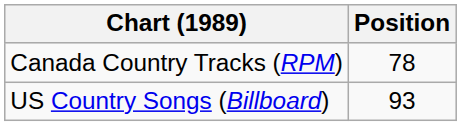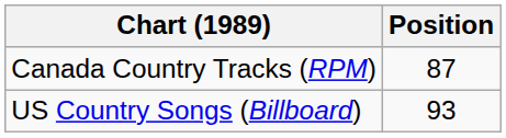Canada Country Tracks (RPM) | Position: 78 -> 87
